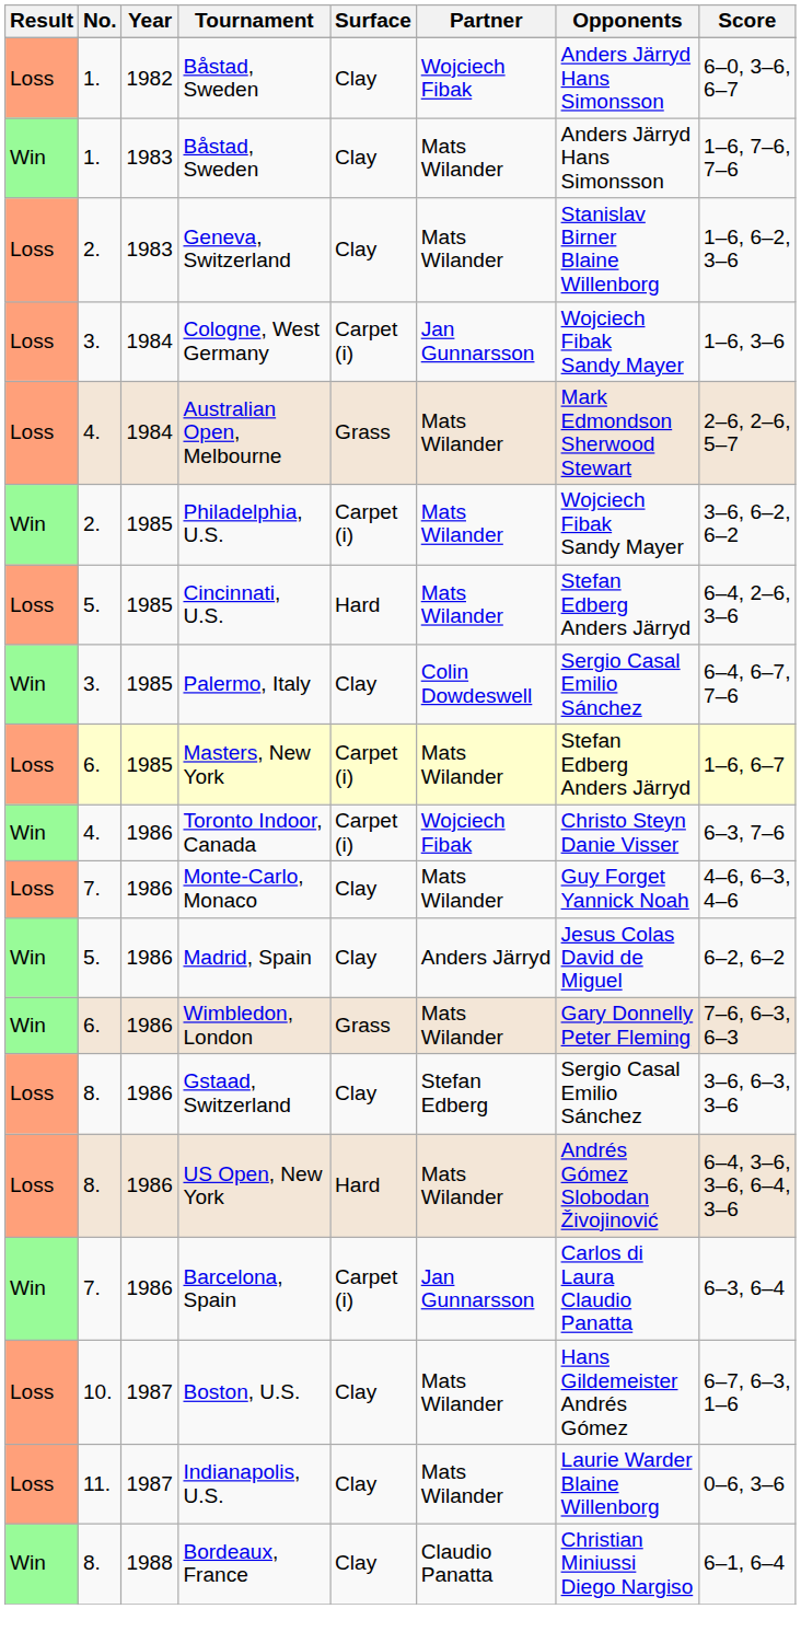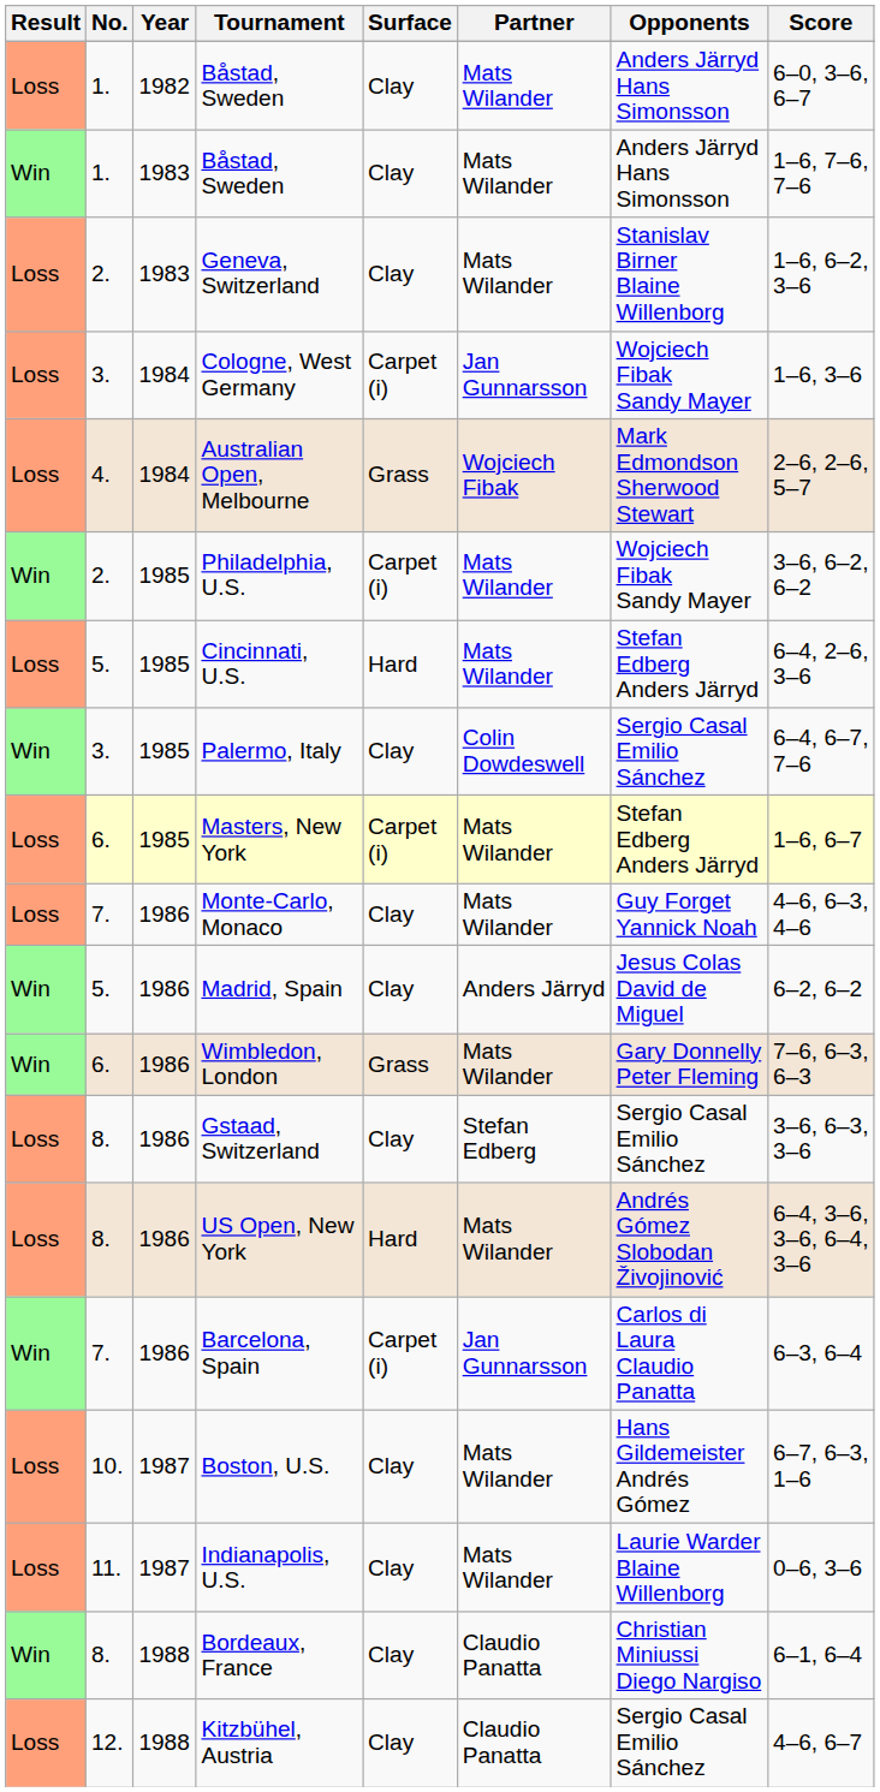1982 / Båstad, Sweden | Partner: Wojciech Fibak -> Mats Wilander
Australian Open, Melbourne | Partner: Mats Wilander -> Wojciech Fibak
- row: Win | 4. | 1986 | Toronto Indoor, Canada | Carpet (i) | Wojciech Fibak | Christo Steyn Danie Visser | 6–3, 7–6
+ row: Loss | 12. | 1988 | Kitzbühel, Austria | Clay | Claudio Panatta | Sergio Casal Emilio Sánchez | 4–6, 6–7
